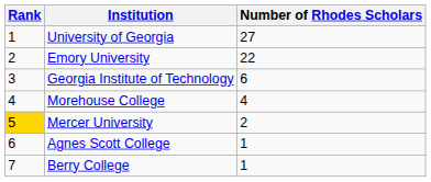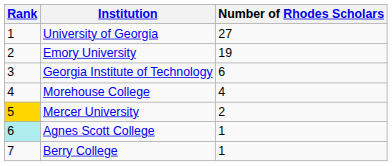Emory University | Number of Rhodes Scholars: 22 -> 19
Agnes Scott College | Rank: no background -> paleturquoise background
